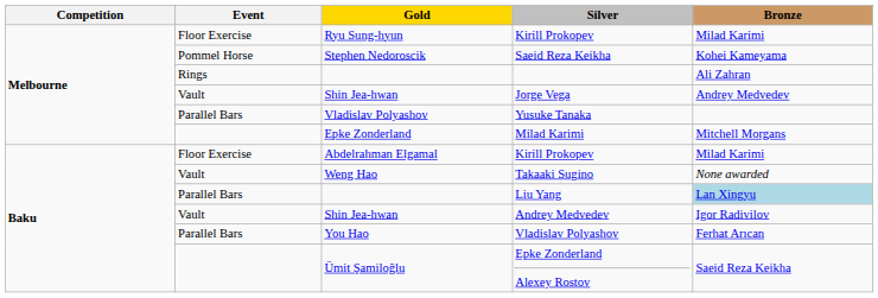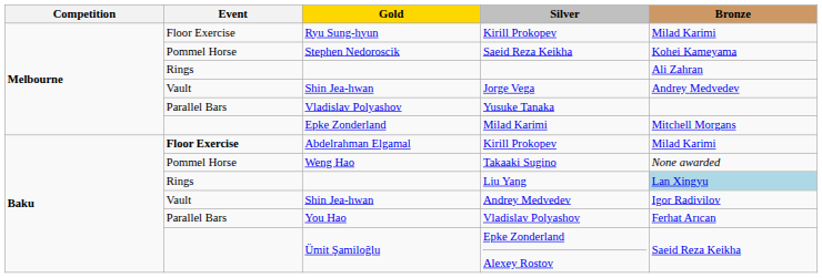Abdelrahman Elgamal / Kirill Prokopev | Event: normal -> bold
Takaaki Sugino | Event: Vault -> Pommel Horse
Liu Yang | Event: Parallel Bars -> Rings
